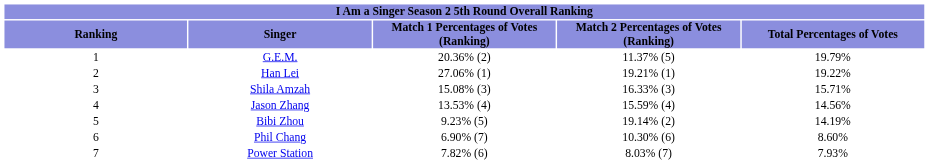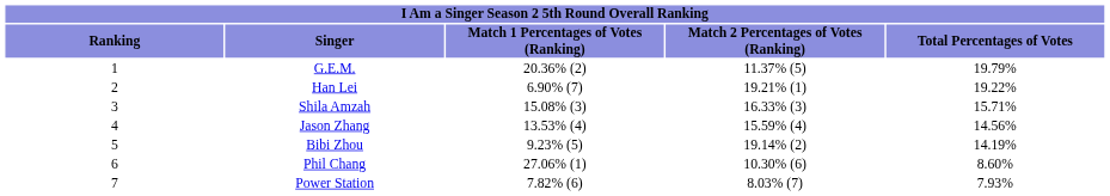Han Lei | column 3: 27.06% (1) -> 6.90% (7)
Phil Chang | column 3: 6.90% (7) -> 27.06% (1)
